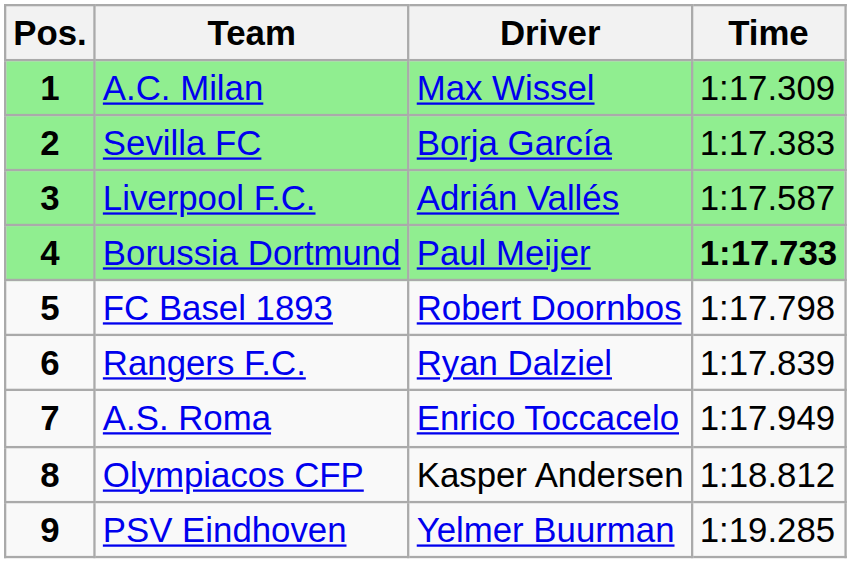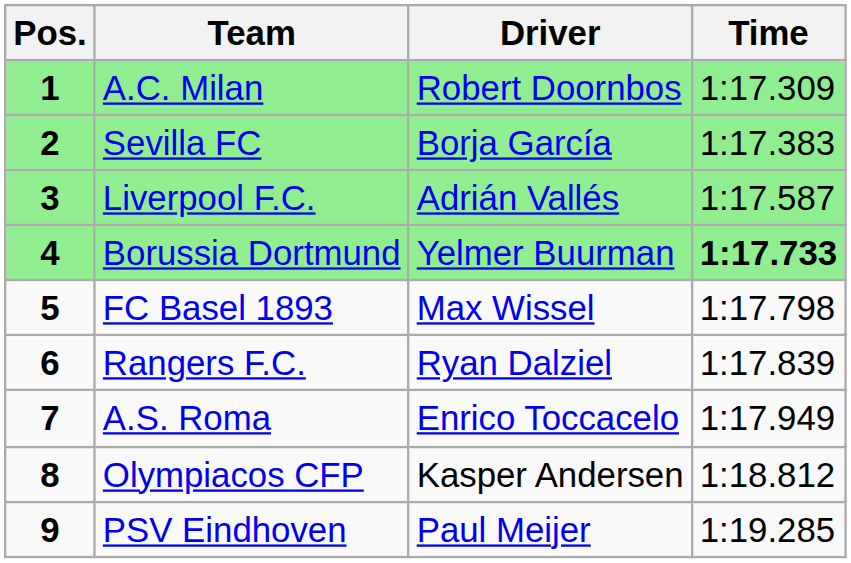A.C. Milan | Driver: Max Wissel -> Robert Doornbos
Borussia Dortmund | Driver: Paul Meijer -> Yelmer Buurman
FC Basel 1893 | Driver: Robert Doornbos -> Max Wissel
PSV Eindhoven | Driver: Yelmer Buurman -> Paul Meijer
